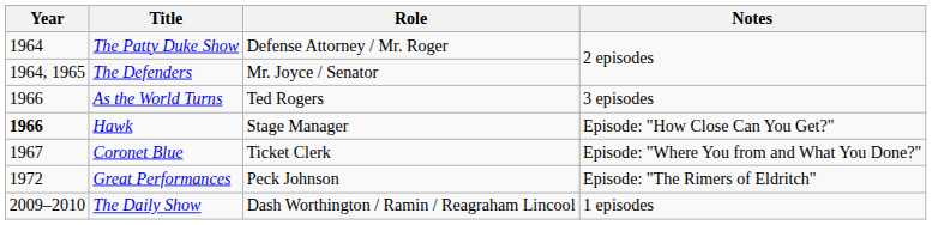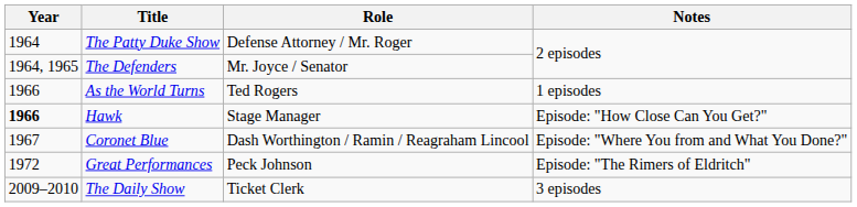As the World Turns | Notes: 3 episodes -> 1 episodes
Coronet Blue | Role: Ticket Clerk -> Dash Worthington / Ramin / Reagraham Lincool
The Daily Show | Role: Dash Worthington / Ramin / Reagraham Lincool -> Ticket Clerk
The Daily Show | Notes: 1 episodes -> 3 episodes
